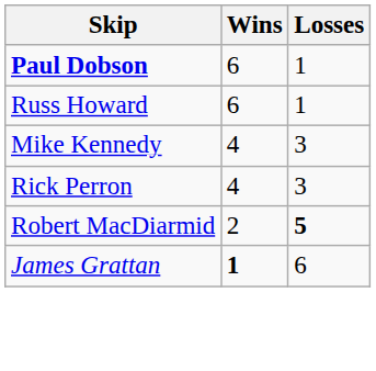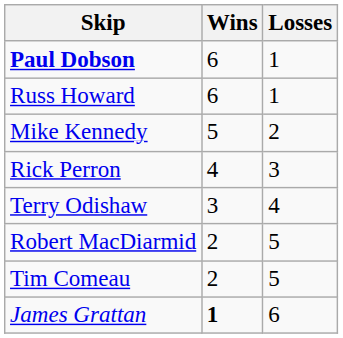Mike Kennedy | Wins: 4 -> 5
Mike Kennedy | Losses: 3 -> 2
+ row: Terry Odishaw | 3 | 4
Robert MacDiarmid | Losses: bold -> normal
+ row: Tim Comeau | 2 | 5
